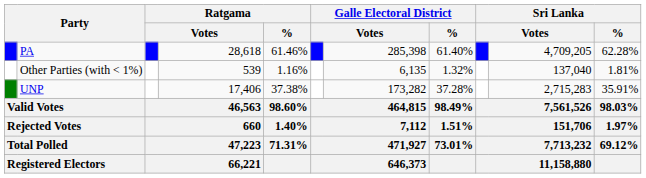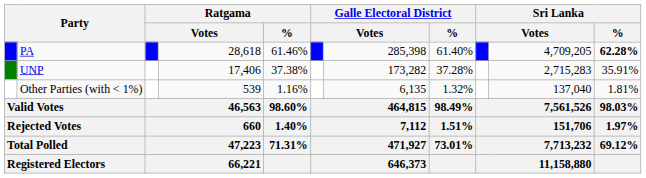PA | Sri Lanka / %: normal -> bold
rows swapped: UNP <-> Other Parties (with < 1%)
